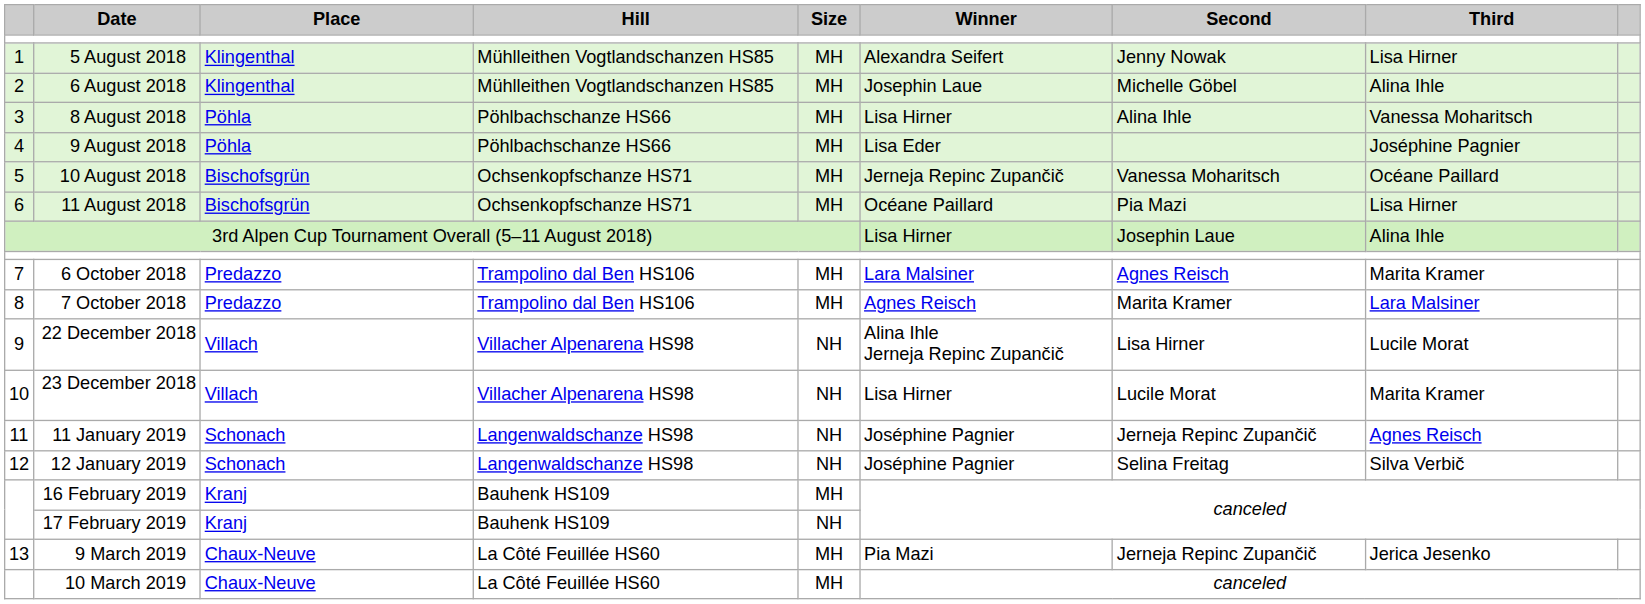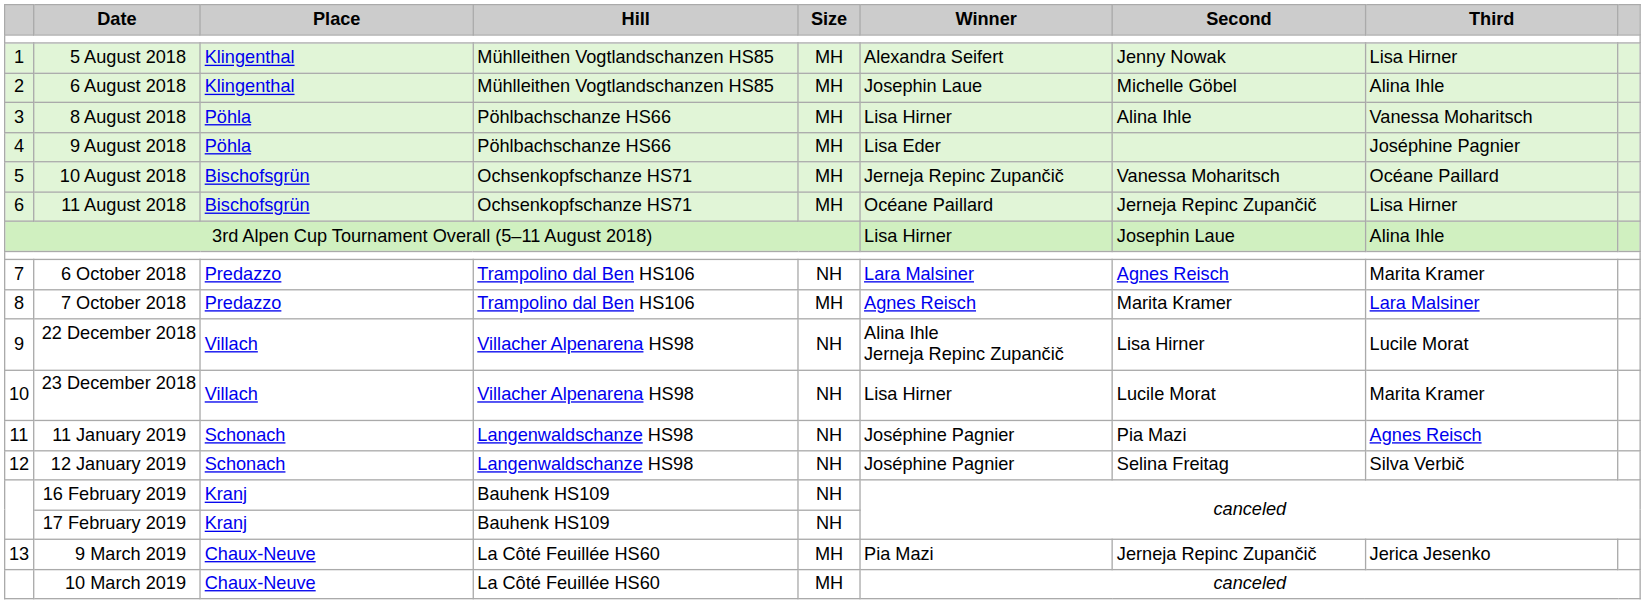11 August 2018 | Second: Pia Mazi -> Jerneja Repinc Zupančič
6 October 2018 | Size: MH -> NH
11 January 2019 | Second: Jerneja Repinc Zupančič -> Pia Mazi
16 February 2019 | Size: MH -> NH
